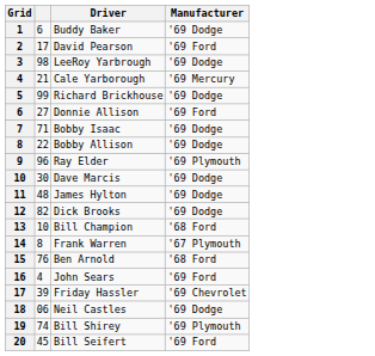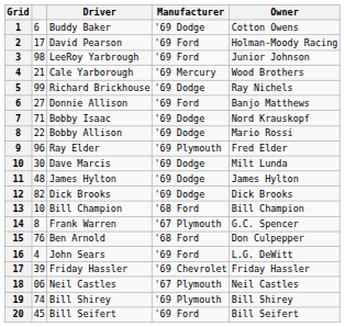+ column: Owner | Cotton Owens | Holman-Moody Racing | Junior Johnson | Wood Brothers | Ray Nichels | Banjo Matthews | Nord Krauskopf | Mario Rossi | Fred Elder | Milt Lunda | James Hylton | Dick Brooks | Bill Champion | G.C. Spencer | Don Culpepper | L.G. DeWitt | Friday Hassler | Neil Castles | Bill Shirey | Bill Seifert
3 | Manufacturer: '69 Dodge -> '69 Ford
18 | Manufacturer: '69 Dodge -> '67 Plymouth
